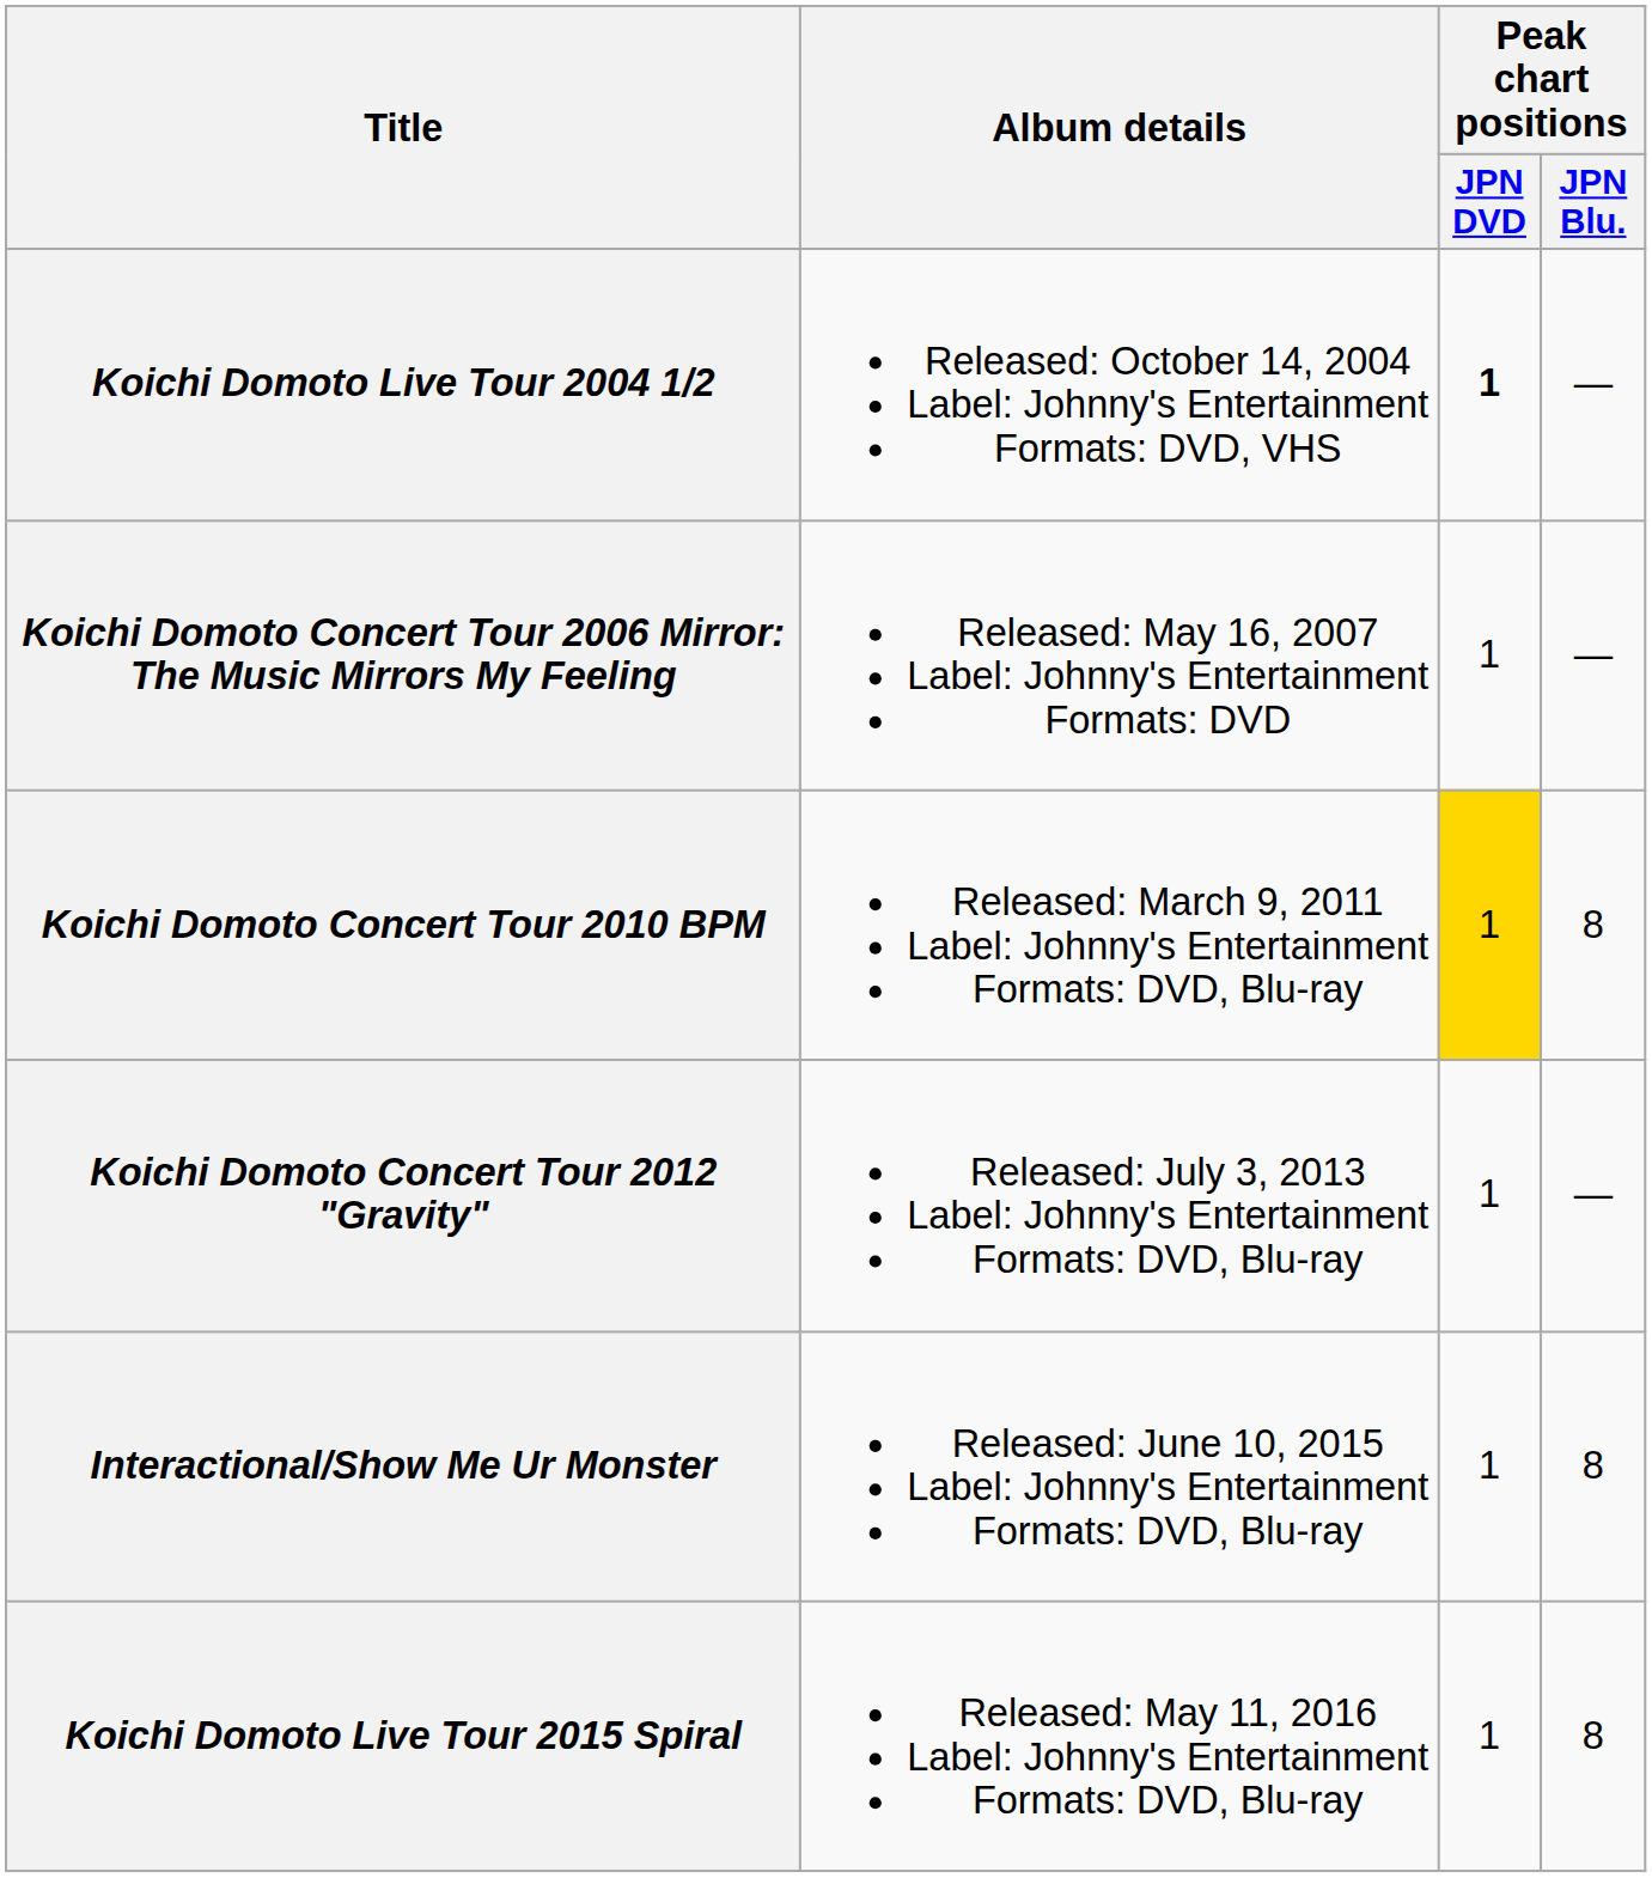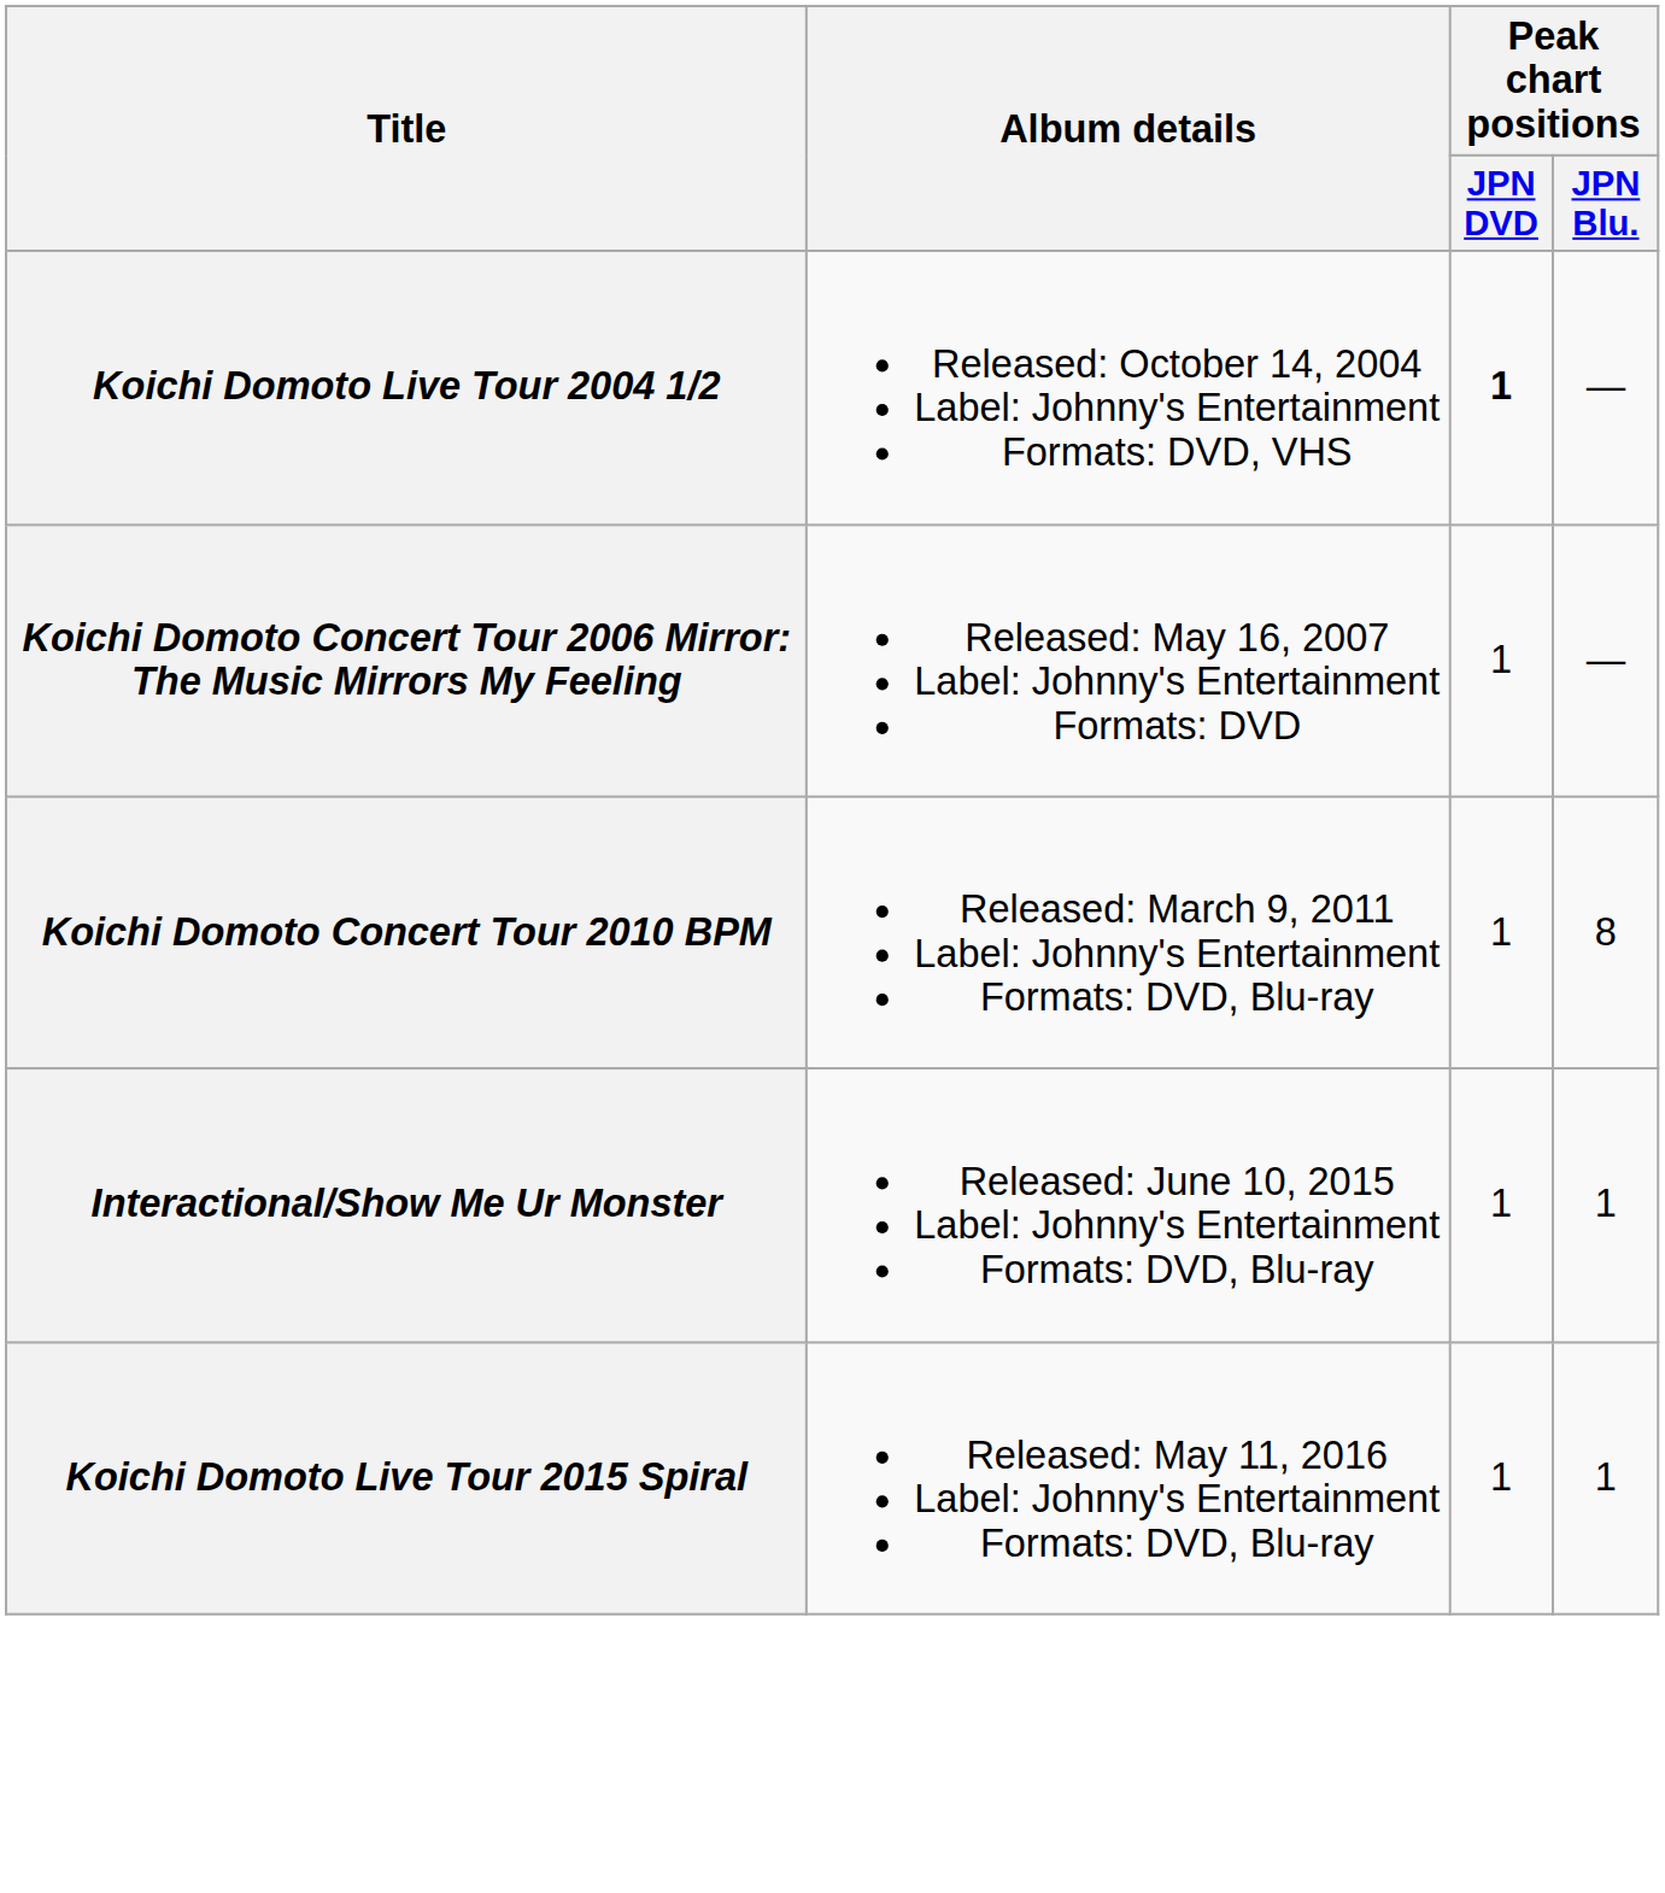Koichi Domoto Concert Tour 2010 BPM | Peak chart positions / JPN DVD: gold background -> no background
- row: Koichi Domoto Concert Tour 2012 "Gravity" | Released: July 3, 2013 Label: Johnny's Entertainment Formats: DVD, Blu-ray | 1 | —
Interactional/Show Me Ur Monster | Peak chart positions / JPN Blu.: 8 -> 1
Koichi Domoto Live Tour 2015 Spiral | Peak chart positions / JPN Blu.: 8 -> 1
